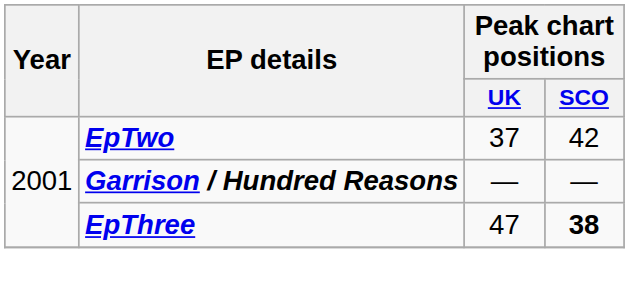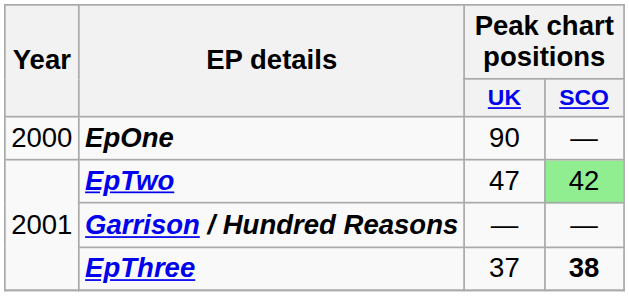+ row: 2000 | EpOne | 90 | —
EpTwo | Peak chart positions / UK: 37 -> 47
EpTwo | Peak chart positions / SCO: no background -> lightgreen background
EpThree | Peak chart positions / UK: 47 -> 37
